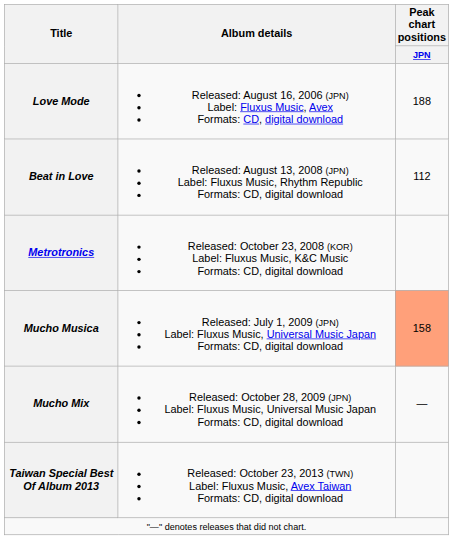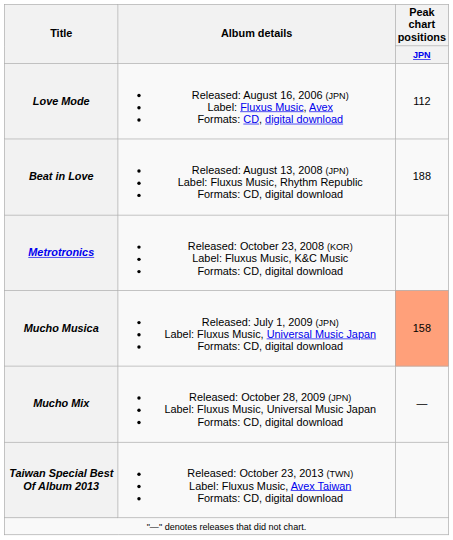Love Mode | Peak chart positions / JPN: 188 -> 112
Beat in Love | Peak chart positions / JPN: 112 -> 188
